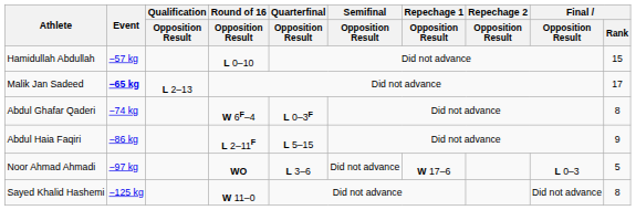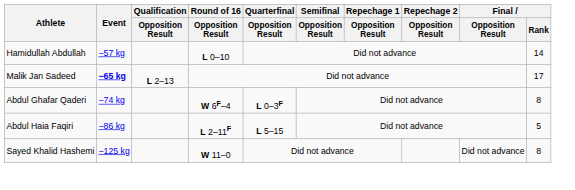Hamidullah Abdullah | Final / Rank: 15 -> 14
Abdul Haia Faqiri | Final / Rank: 9 -> 5
- row: Noor Ahmad Ahmadi | −97 kg | WO | L 3–6 | Did not advance | W 17–6 | L 0–3 | 5
